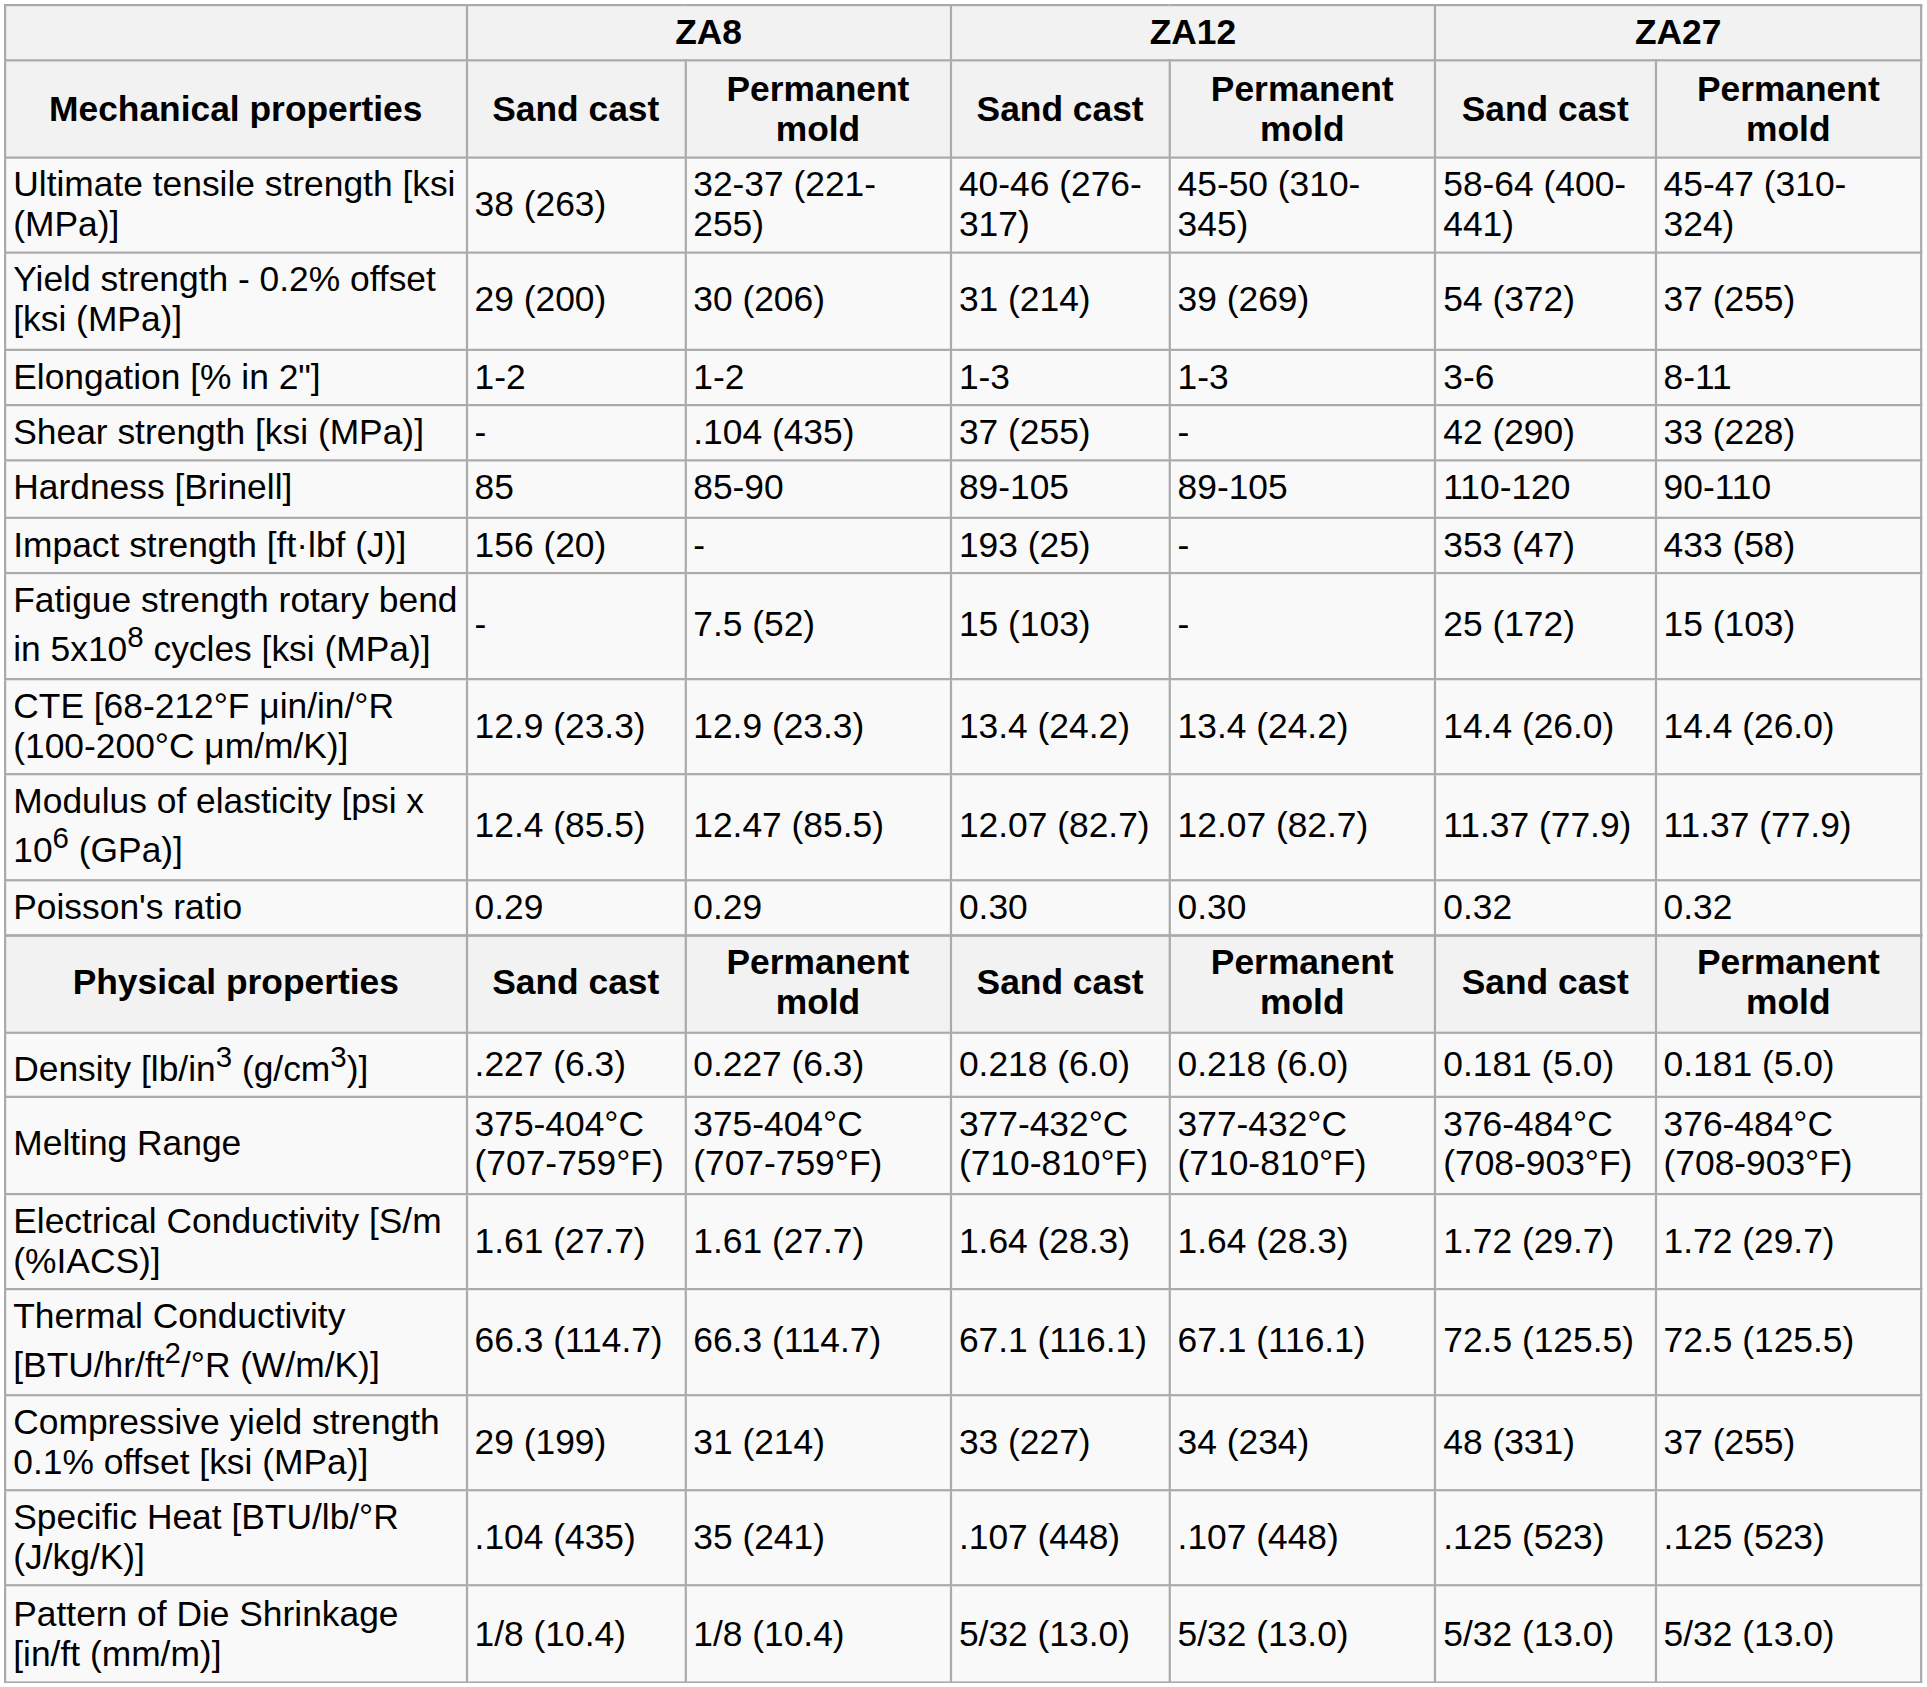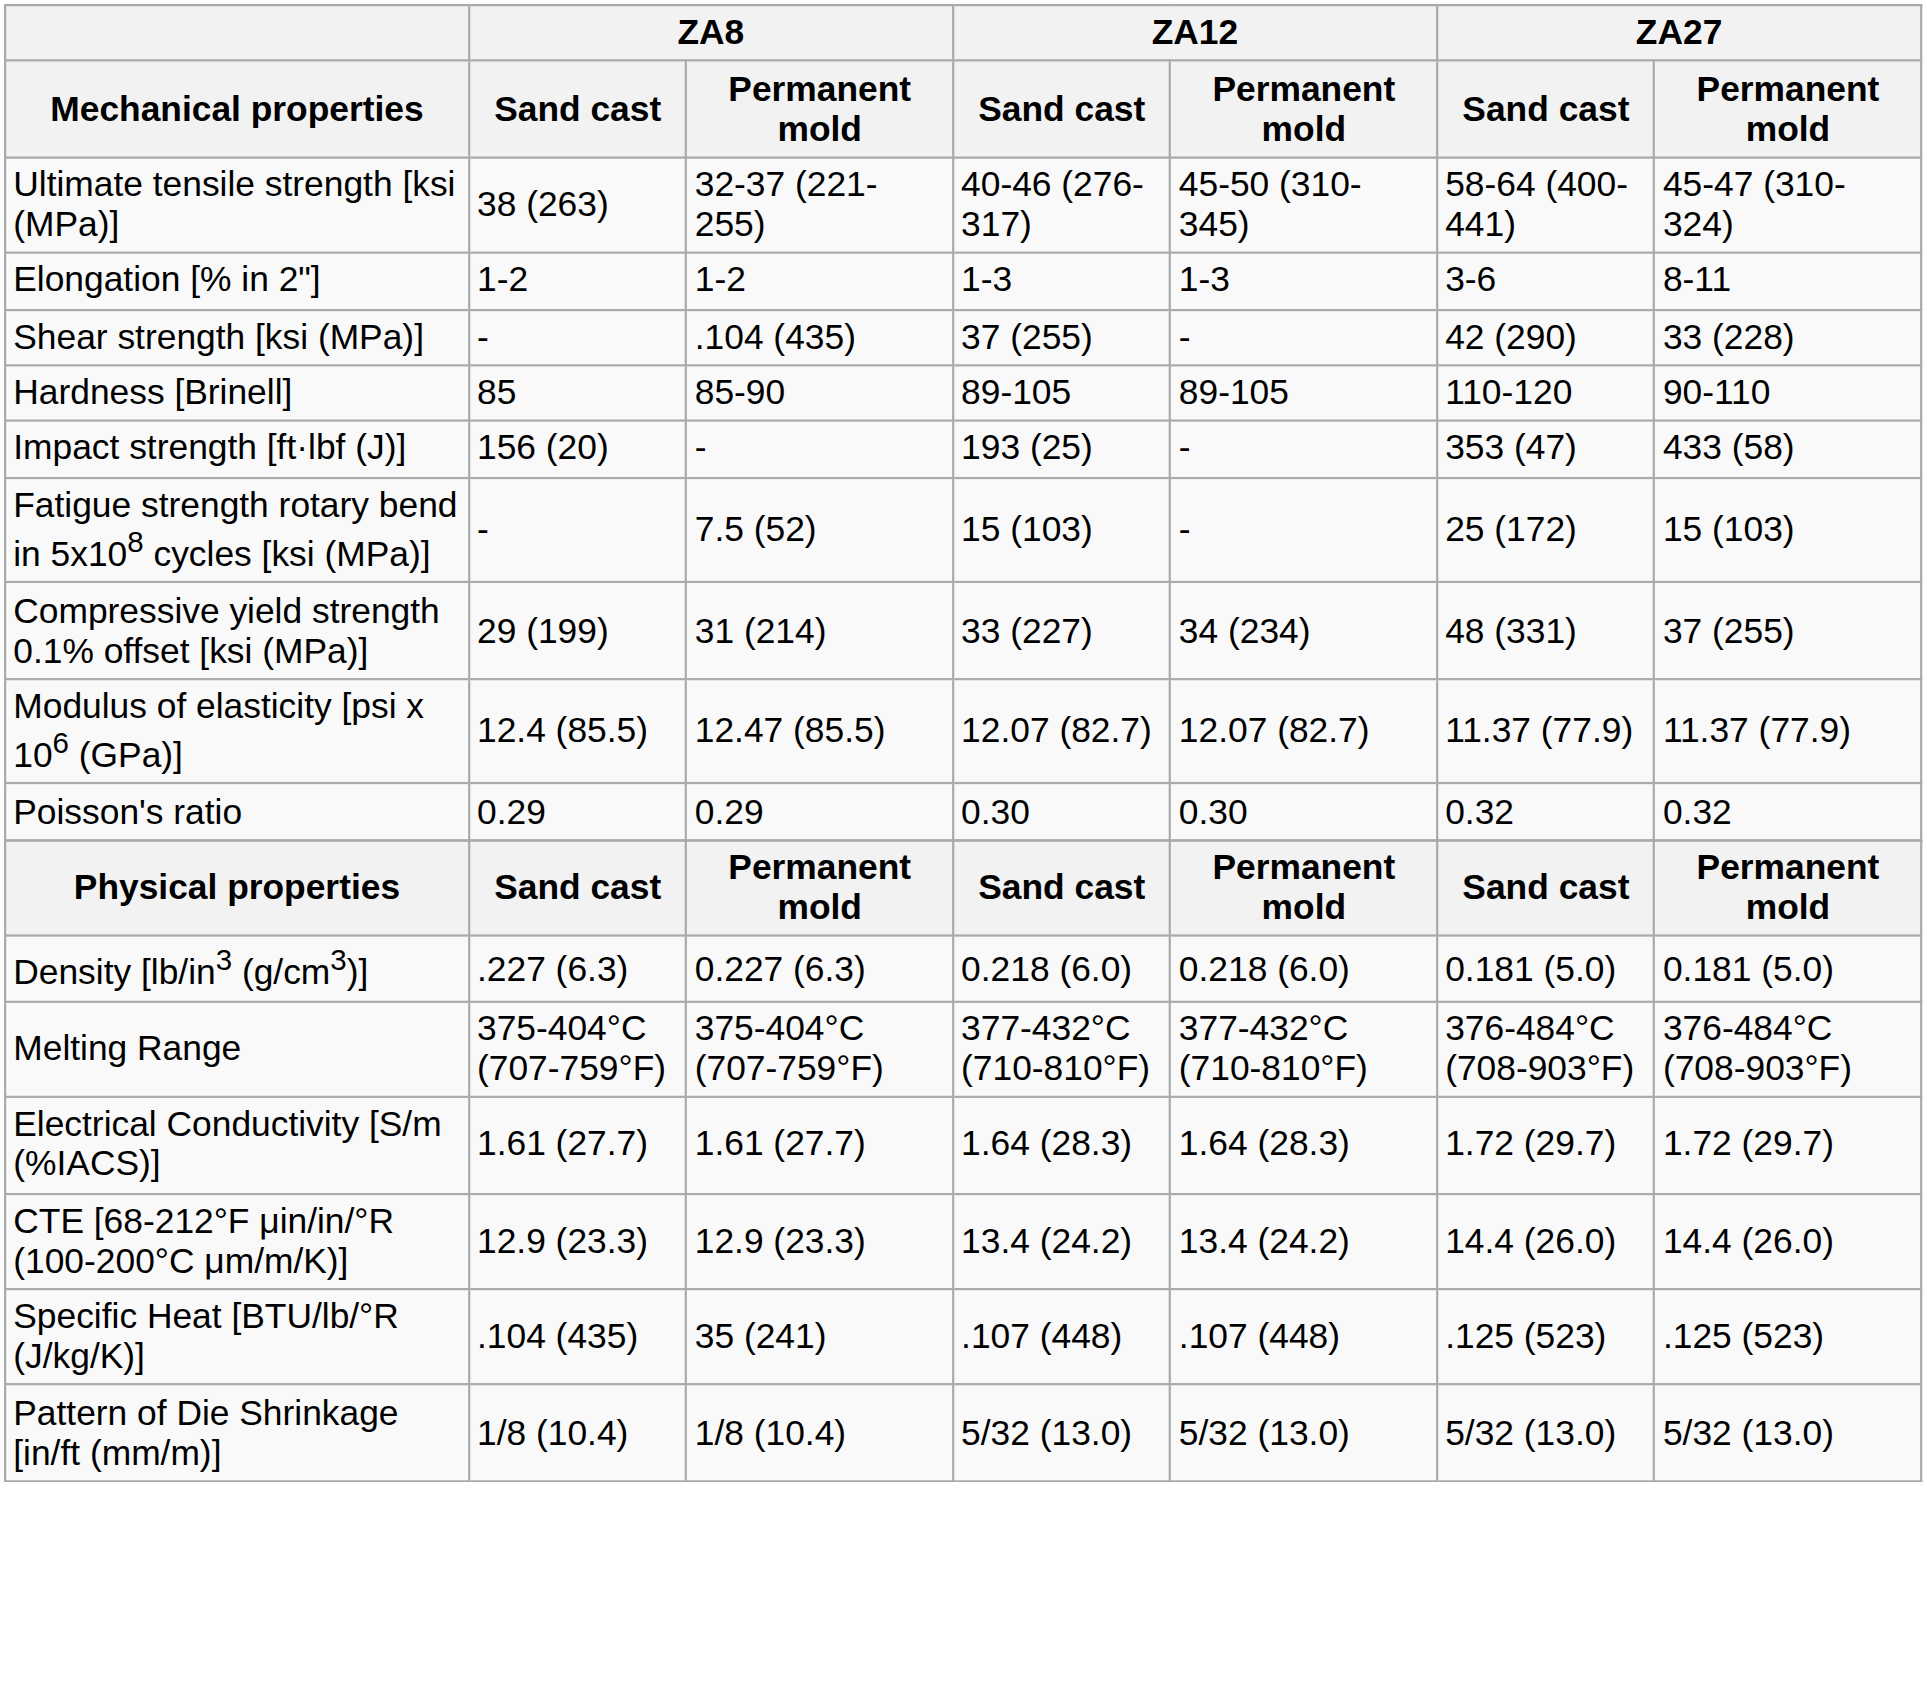- row: Yield strength - 0.2% offset [ksi (MPa)] | 29 (200) | 30 (206) | 31 (214) | 39 (269) | 54 (372) | 37 (255)
rows swapped: Compressive yield strength 0.1% offset [ksi (MPa)] <-> CTE [68-212°F μin/in/°R (100-200°C μm/m/K)]
- row: Thermal Conductivity [BTU/hr/ft2/°R (W/m/K)] | 66.3 (114.7) | 66.3 (114.7) | 67.1 (116.1) | 67.1 (116.1) | 72.5 (125.5) | 72.5 (125.5)
